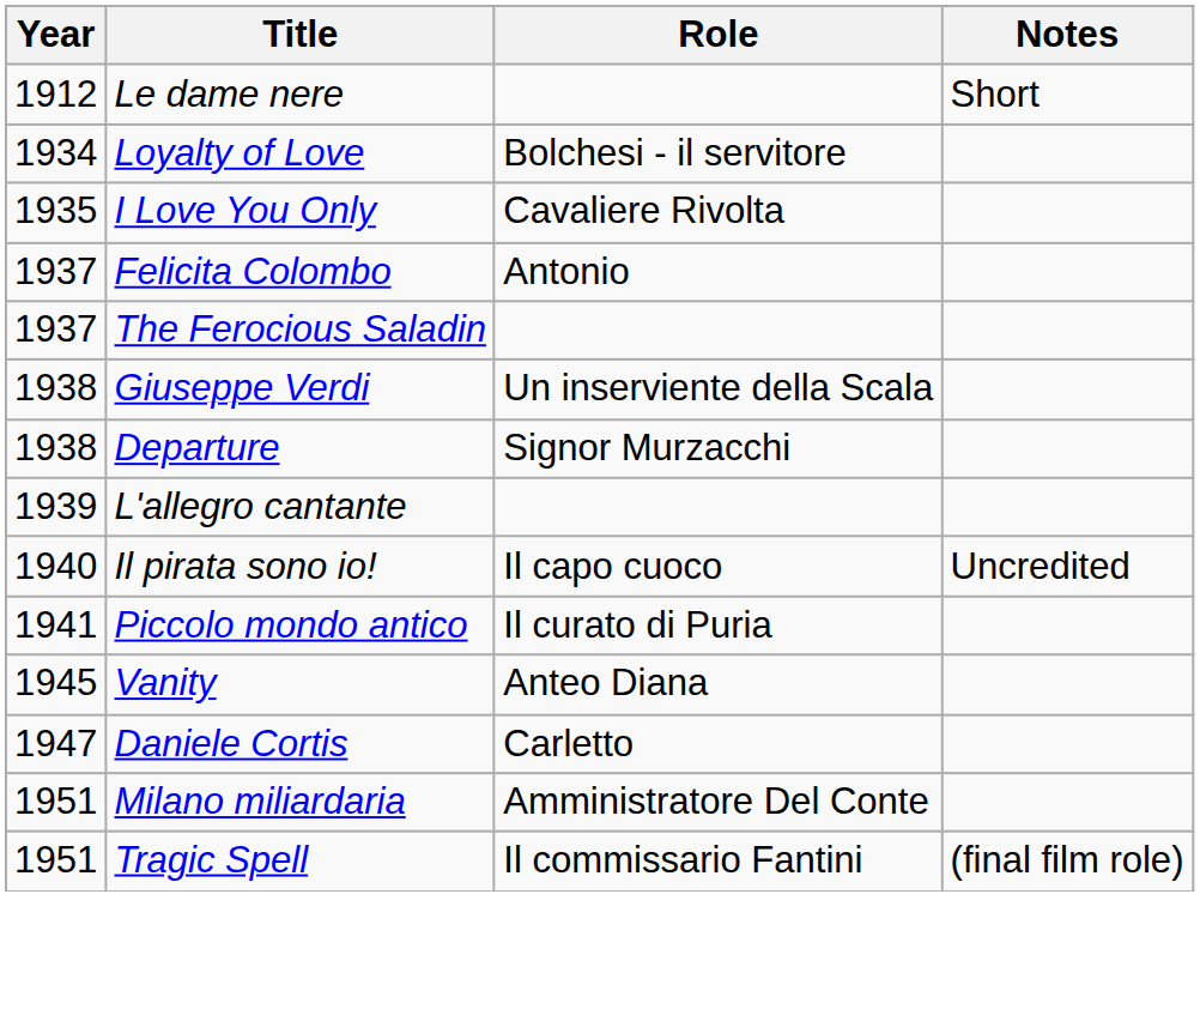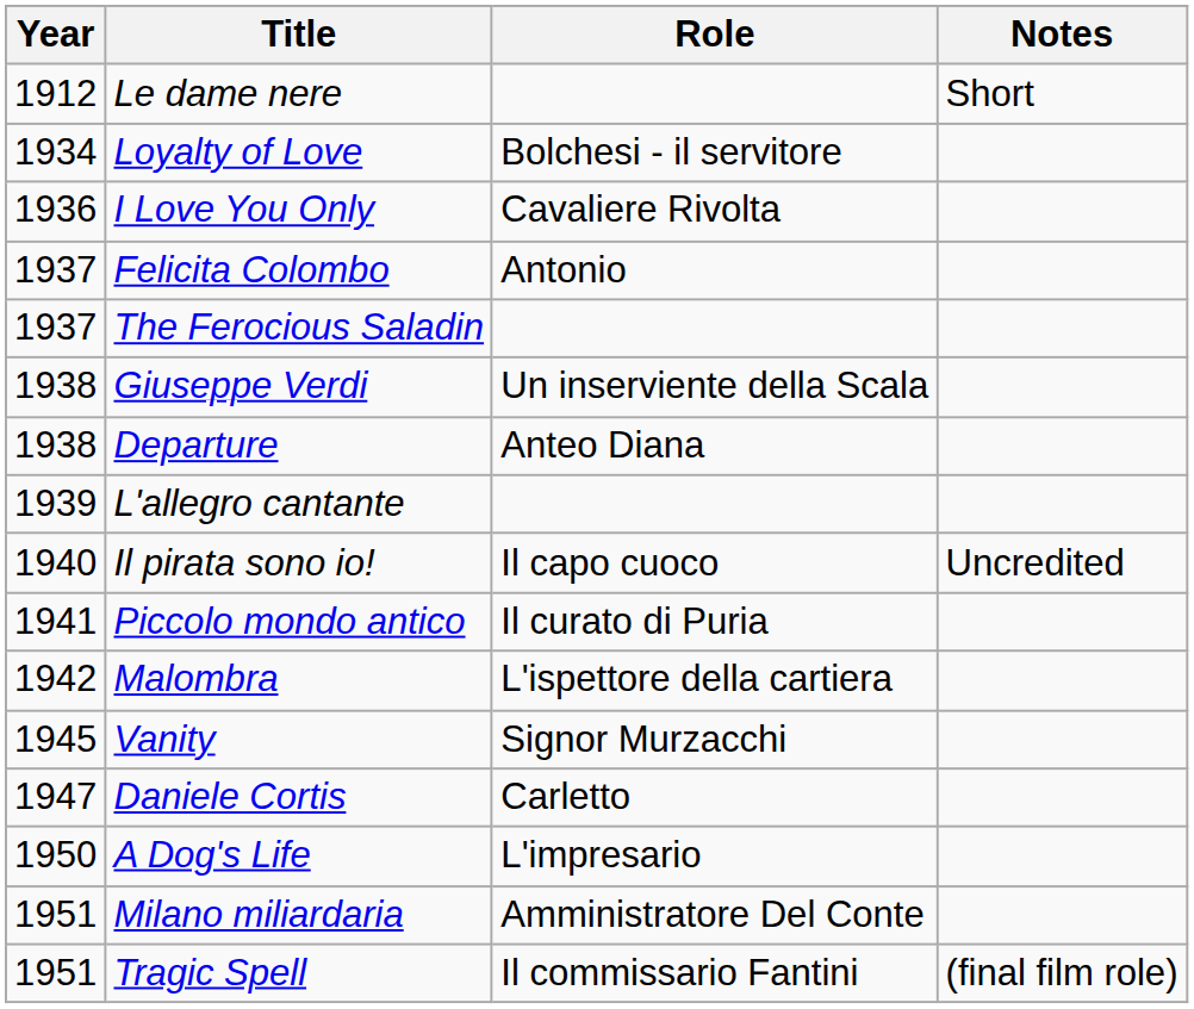I Love You Only | Year: 1935 -> 1936
Departure | Role: Signor Murzacchi -> Anteo Diana
+ row: 1942 | Malombra | L'ispettore della cartiera
Vanity | Role: Anteo Diana -> Signor Murzacchi
+ row: 1950 | A Dog's Life | L'impresario
